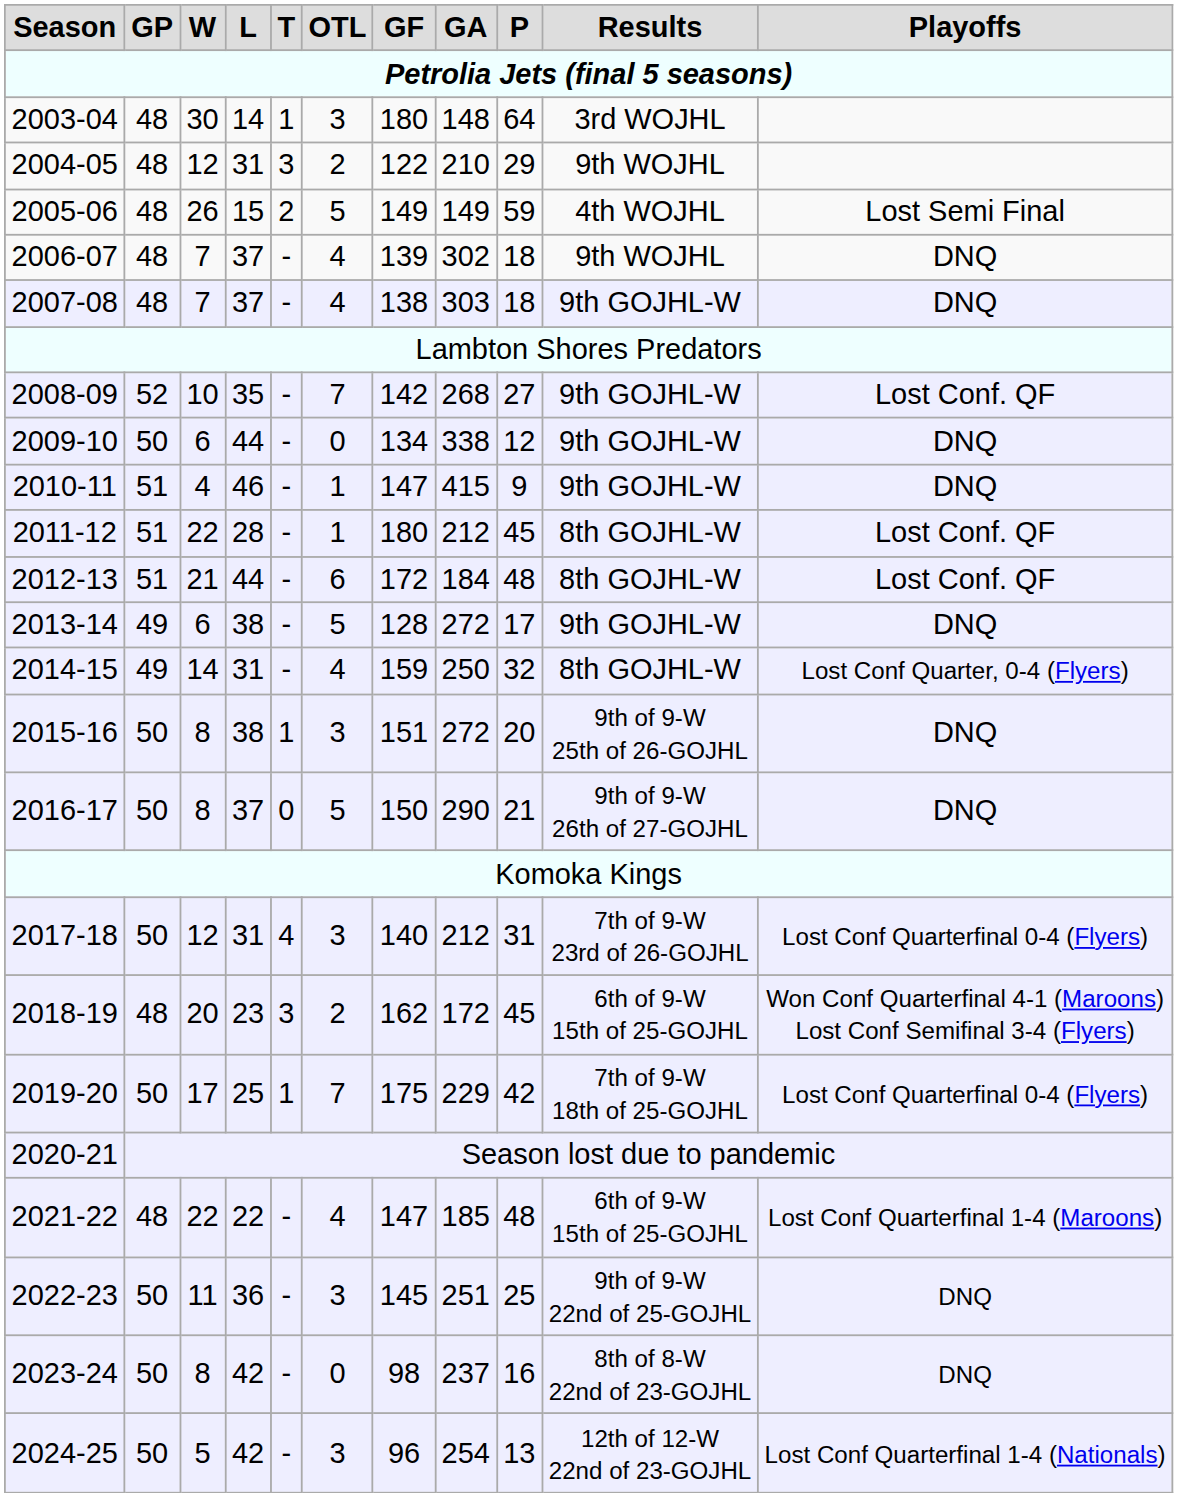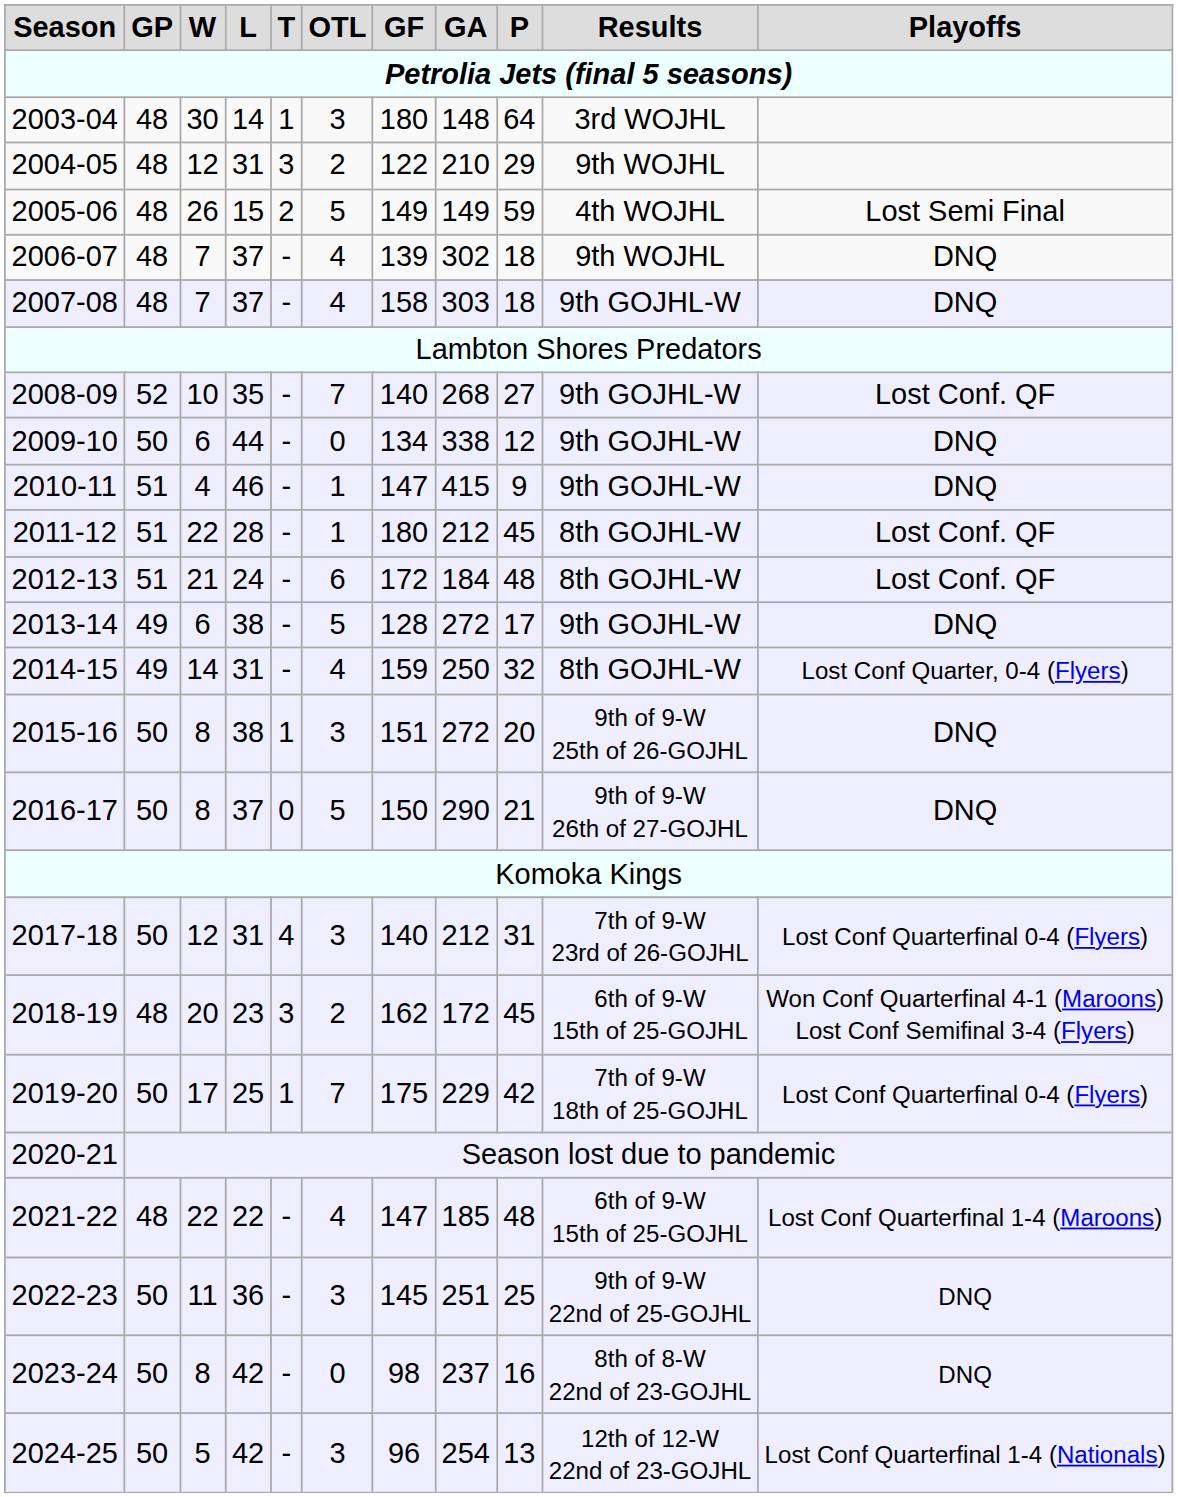2007-08 | GF: 138 -> 158
2008-09 | GF: 142 -> 140
2012-13 | L: 44 -> 24
